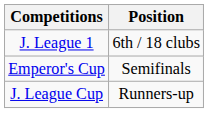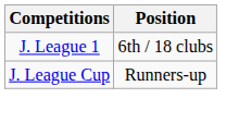- row: Emperor's Cup | Semifinals
